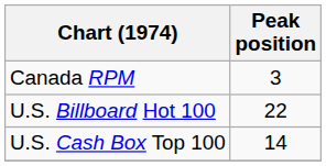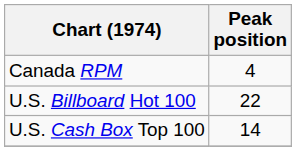Canada RPM | Peak position: 3 -> 4
